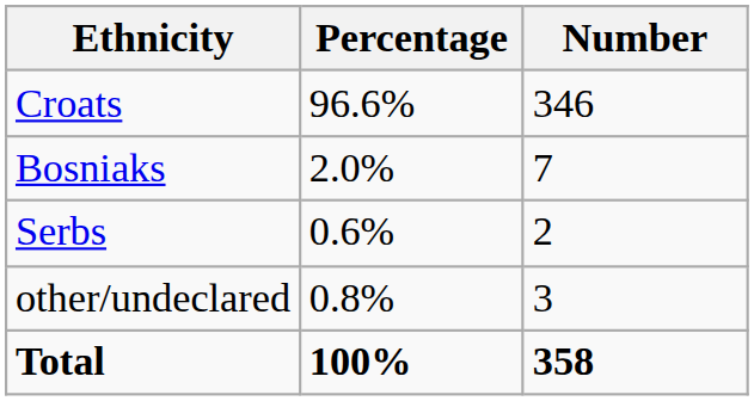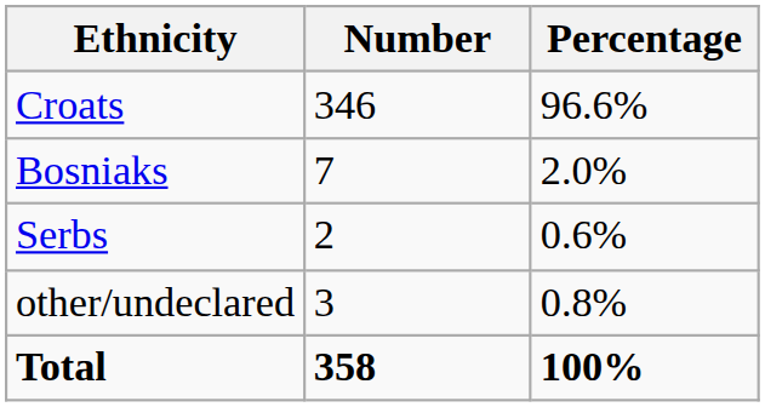columns swapped: Number <-> Percentage
